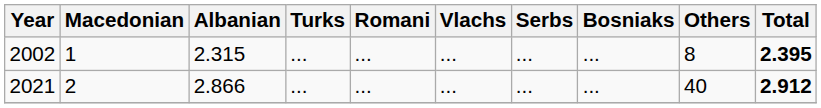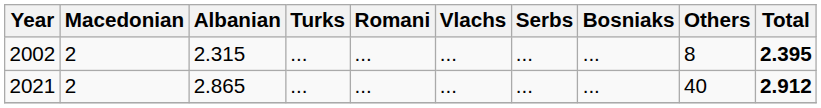2002 | Macedonian: 1 -> 2
2021 | Albanian: 2.866 -> 2.865
